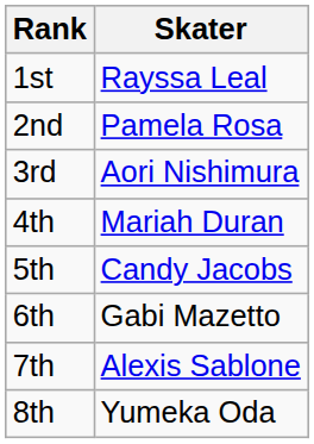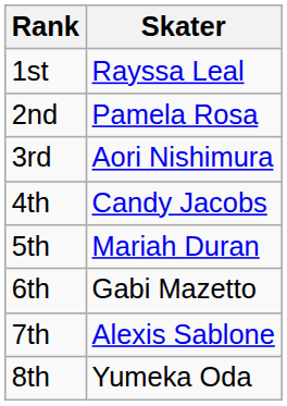4th | Skater: Mariah Duran -> Candy Jacobs
5th | Skater: Candy Jacobs -> Mariah Duran
